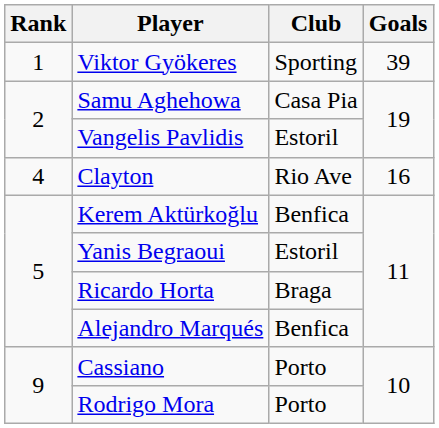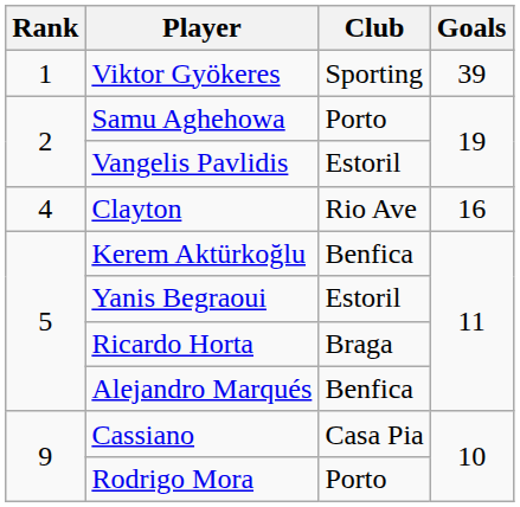Samu Aghehowa | Club: Casa Pia -> Porto
Cassiano | Club: Porto -> Casa Pia
